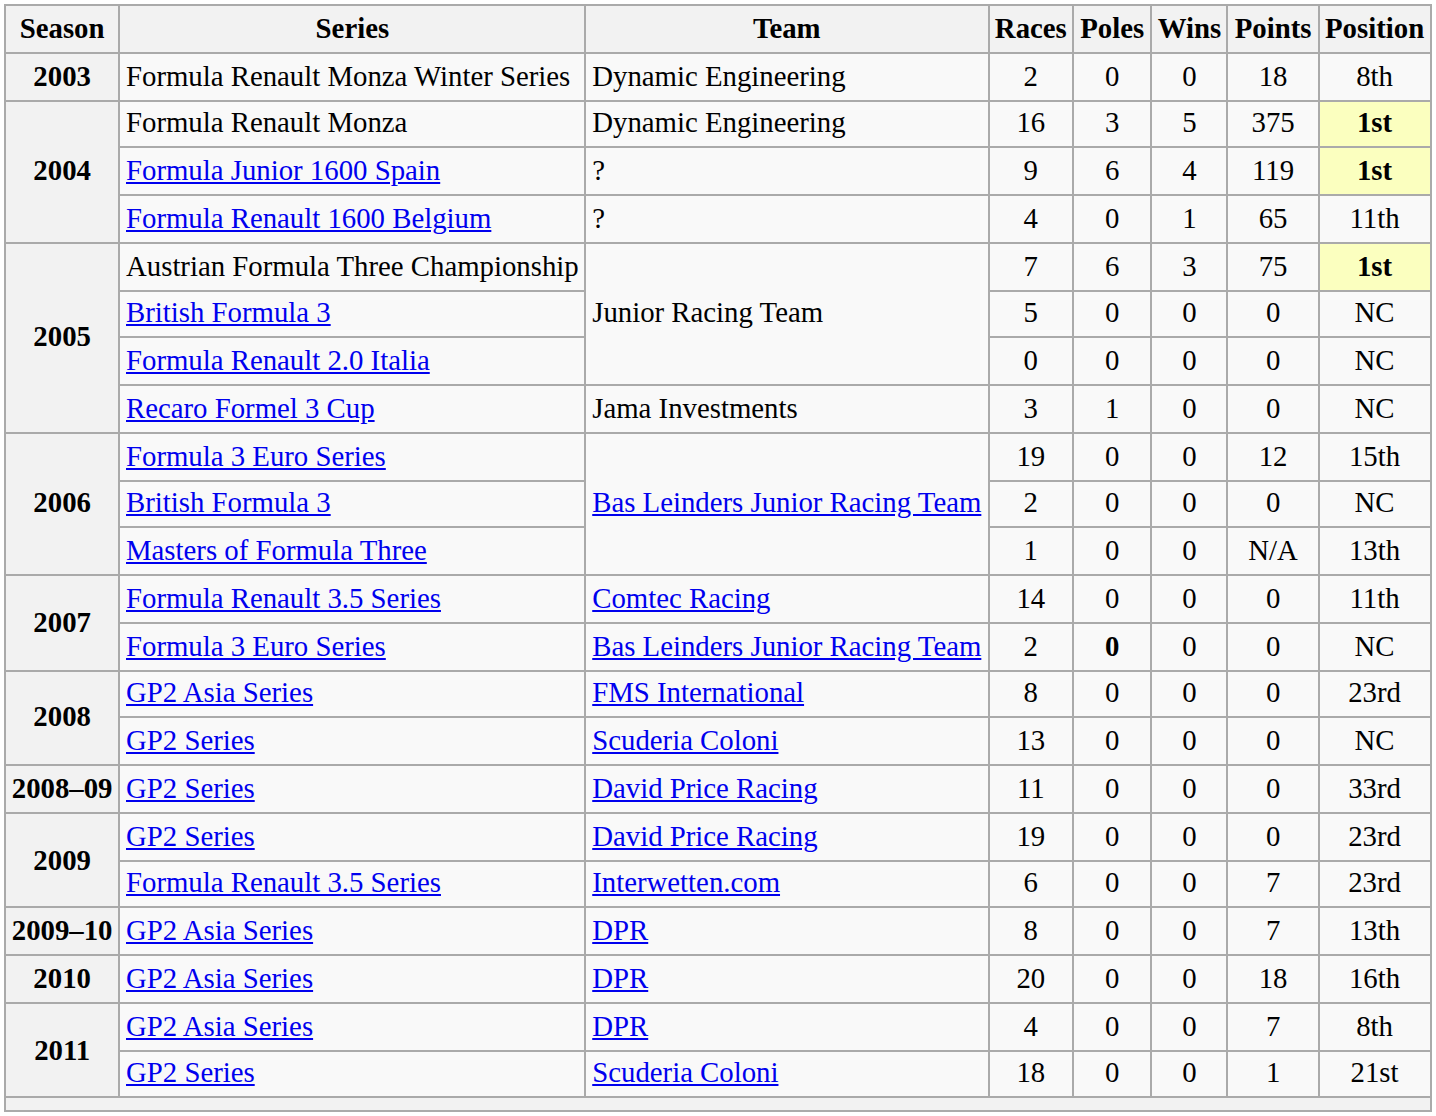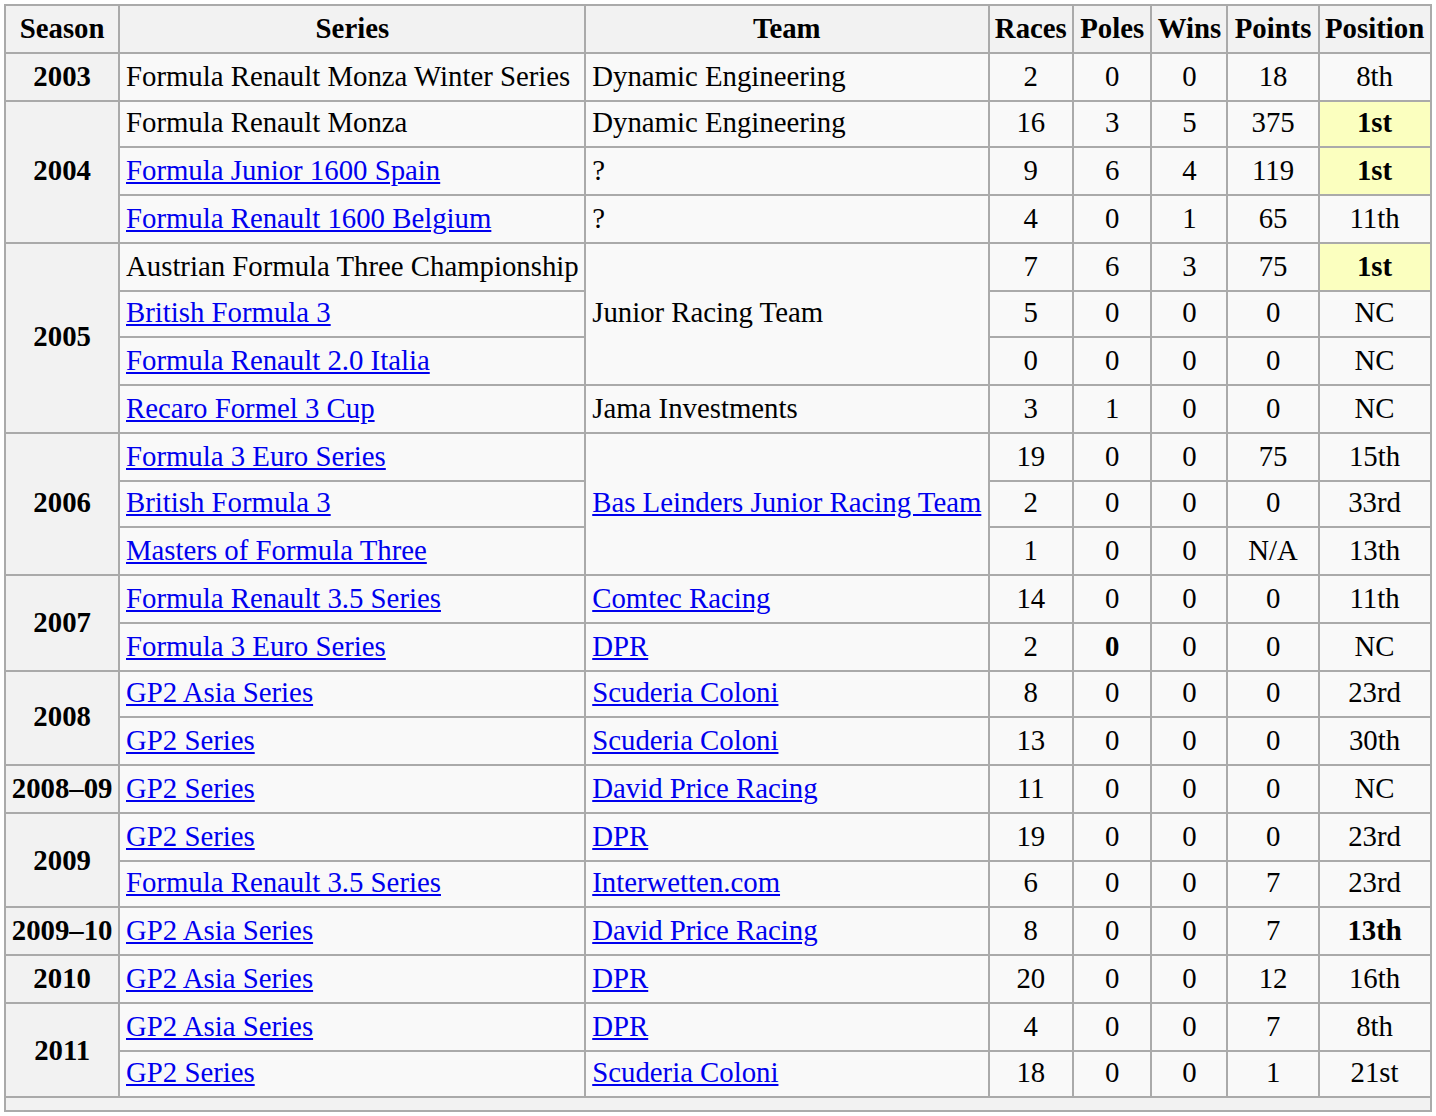2006 / 19 | Points: 12 -> 75
2006 / 2 | Position: NC -> 33rd
2007 / 2 | Team: Bas Leinders Junior Racing Team -> DPR
2008 / 8 | Team: FMS International -> Scuderia Coloni
13 | Position: NC -> 30th
11 | Position: 33rd -> NC
2009 / 19 | Team: David Price Racing -> DPR
2009–10 / 8 | Team: DPR -> David Price Racing
2009–10 / 8 | Position: normal -> bold
20 | Points: 18 -> 12
